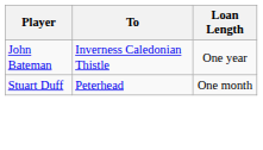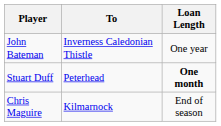Stuart Duff | Loan Length: normal -> bold
+ row: Chris Maguire | Kilmarnock | End of season
